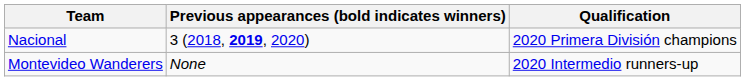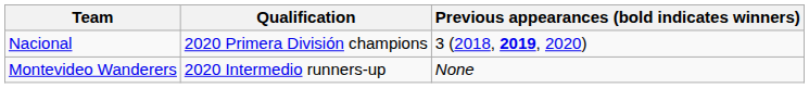columns swapped: Qualification <-> Previous appearances (bold indicates winners)
